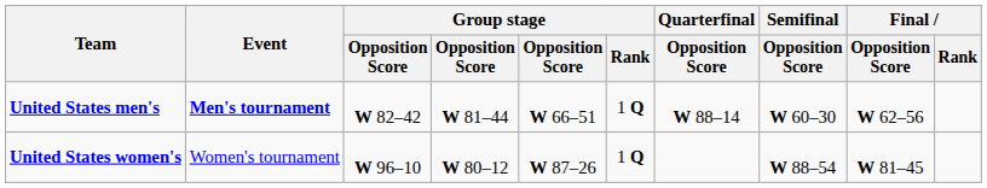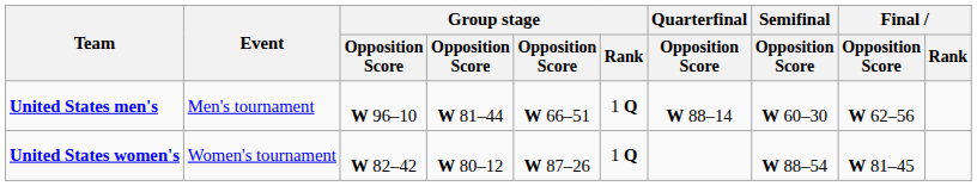United States men's | Event: bold -> normal
United States men's | column 3: W 82–42 -> W 96–10
United States women's | column 3: W 96–10 -> W 82–42
